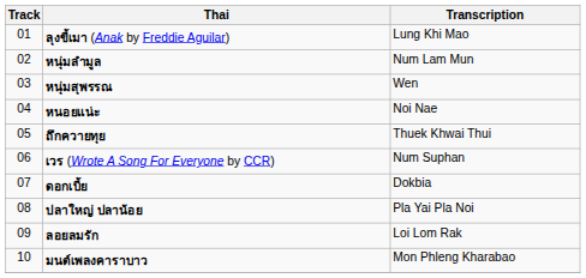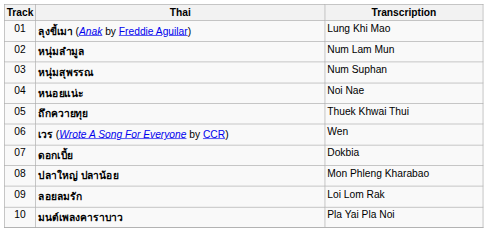หนุ่มสุพรรณ | Transcription: Wen -> Num Suphan
เวร (Wrote A Song For Everyone by CCR) | Transcription: Num Suphan -> Wen
ปลาใหญ่ ปลาน้อย | Transcription: Pla Yai Pla Noi -> Mon Phleng Kharabao
มนต์เพลงคาราบาว | Transcription: Mon Phleng Kharabao -> Pla Yai Pla Noi
